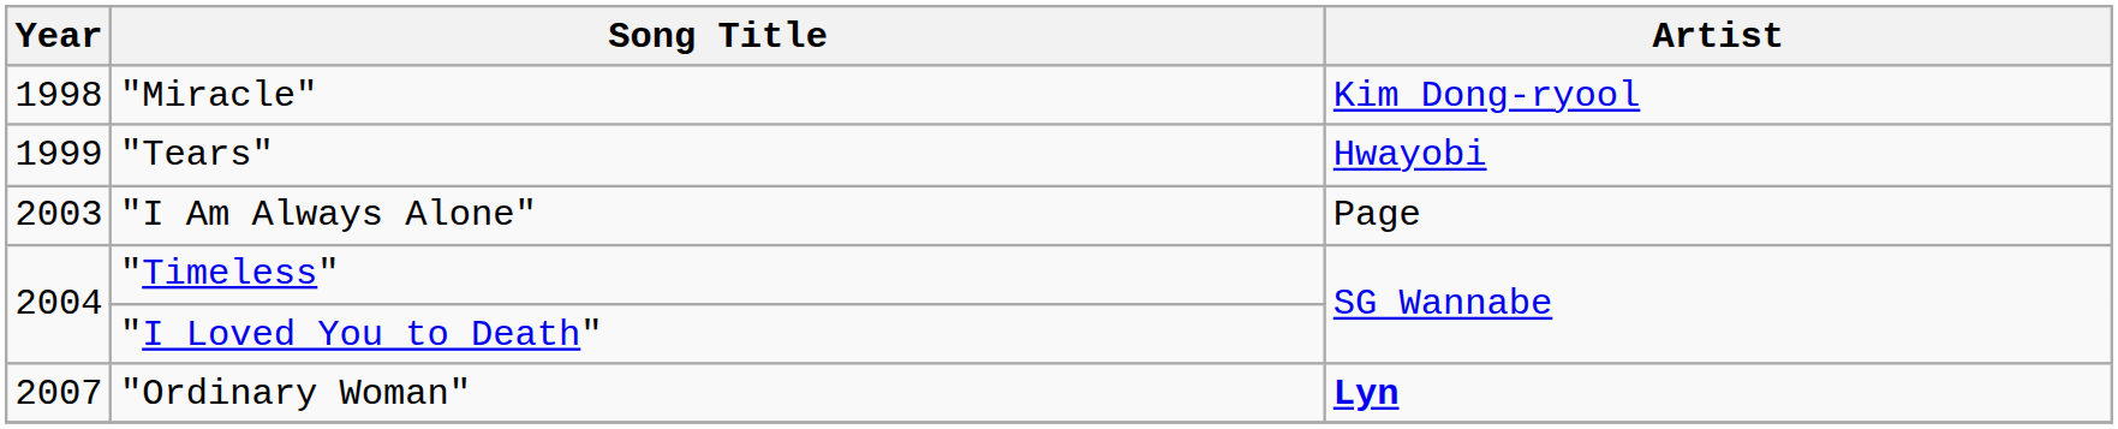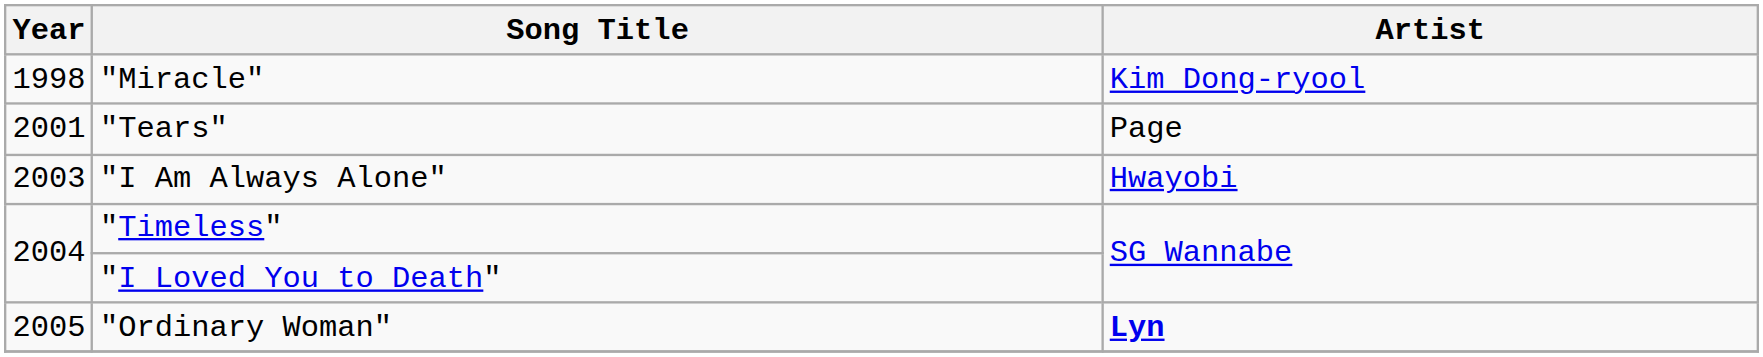"Tears" | Year: 1999 -> 2001
"Tears" | Artist: Hwayobi -> Page
"I Am Always Alone" | Artist: Page -> Hwayobi
"Ordinary Woman" | Year: 2007 -> 2005
